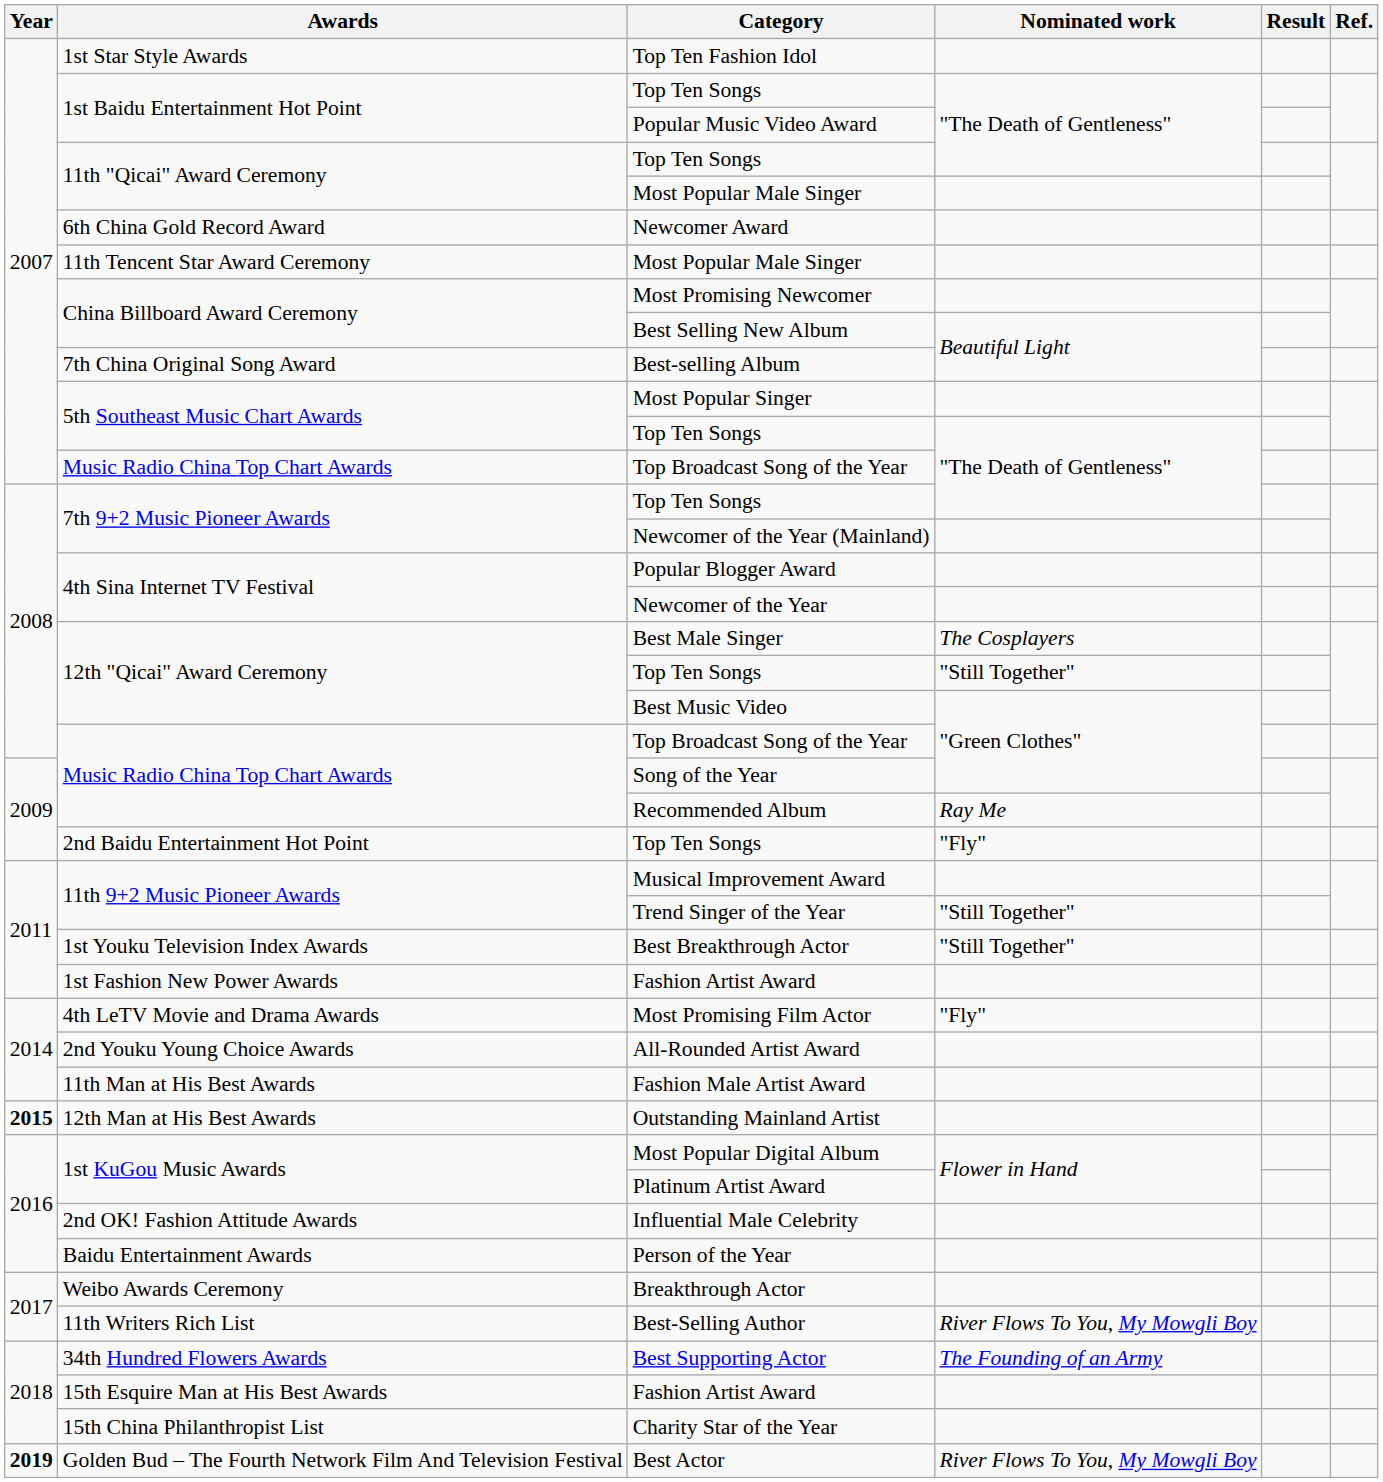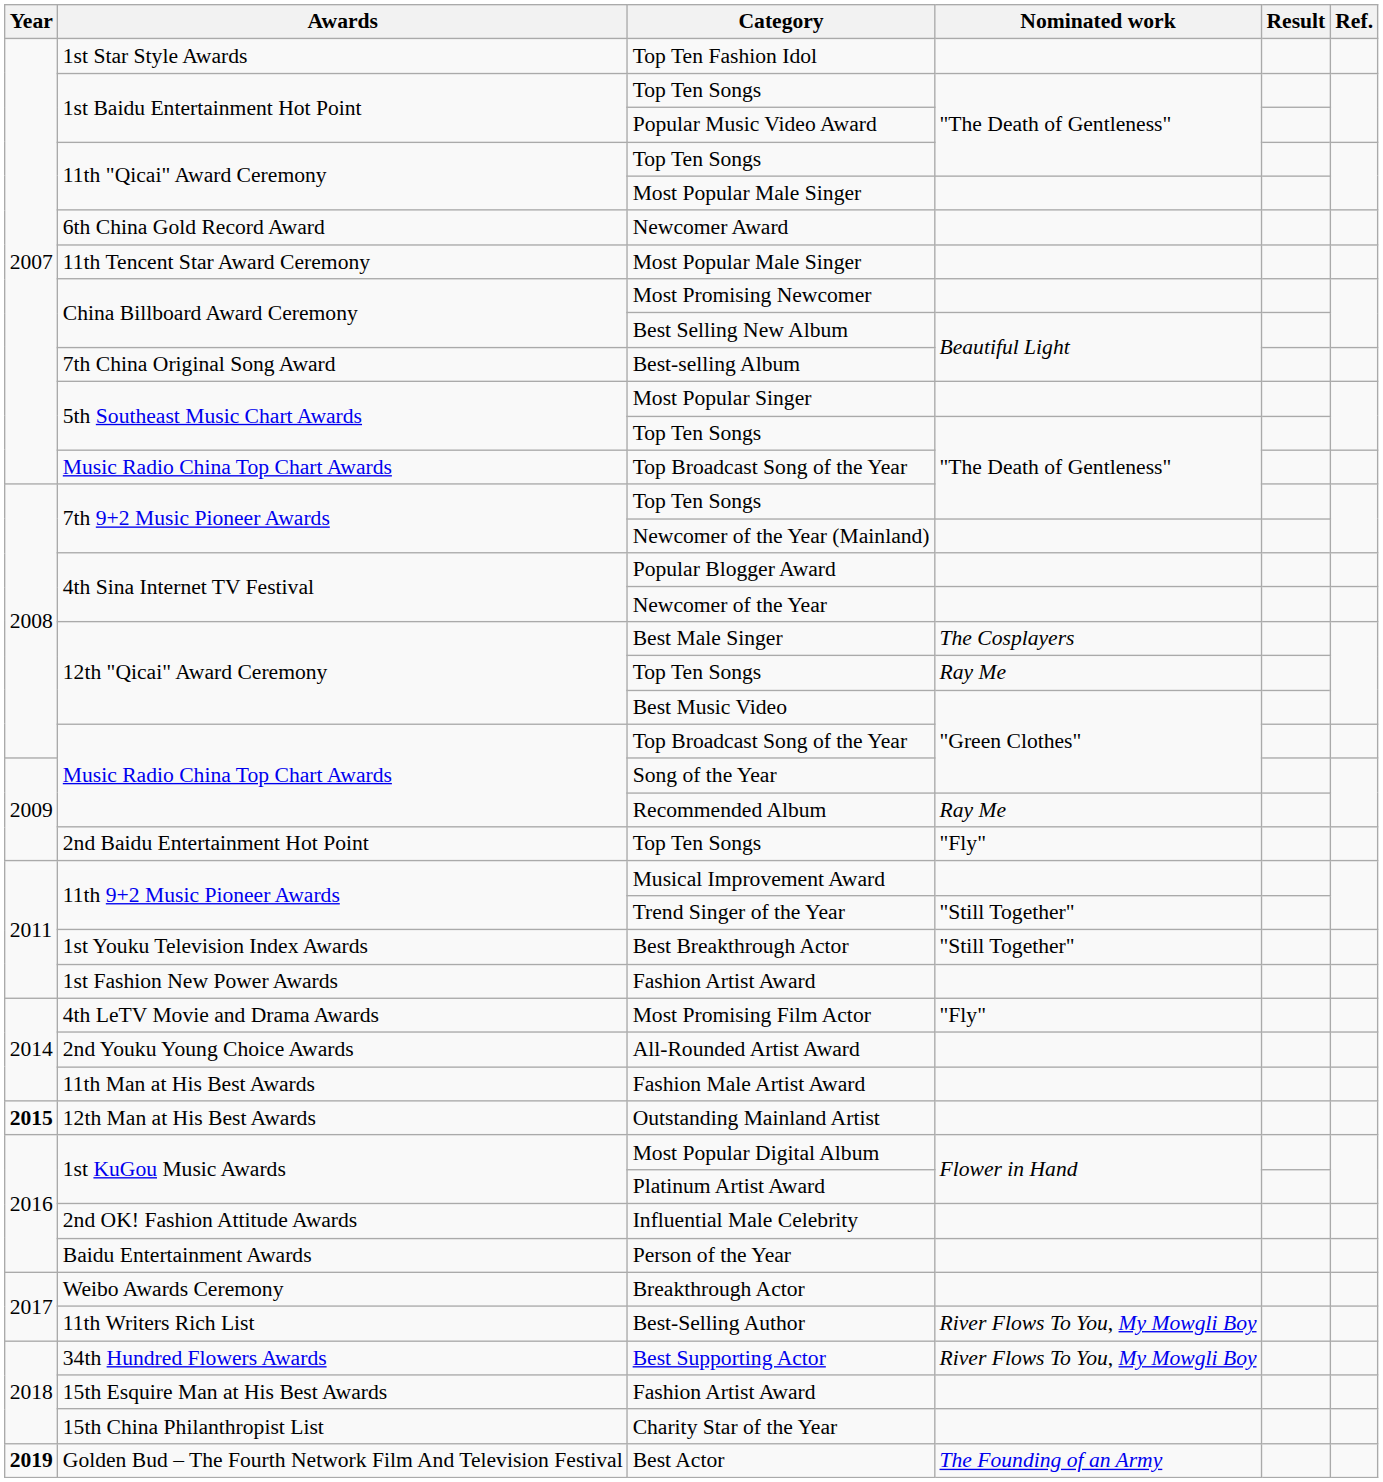12th "Qicai" Award Ceremony / Top Ten Songs | Nominated work: "Still Together" -> Ray Me
Best Supporting Actor | Nominated work: The Founding of an Army -> River Flows To You, My Mowgli Boy
Best Actor | Nominated work: River Flows To You, My Mowgli Boy -> The Founding of an Army
